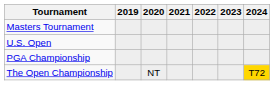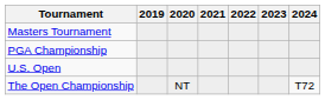rows swapped: PGA Championship <-> U.S. Open
The Open Championship | 2024: gold background -> no background
